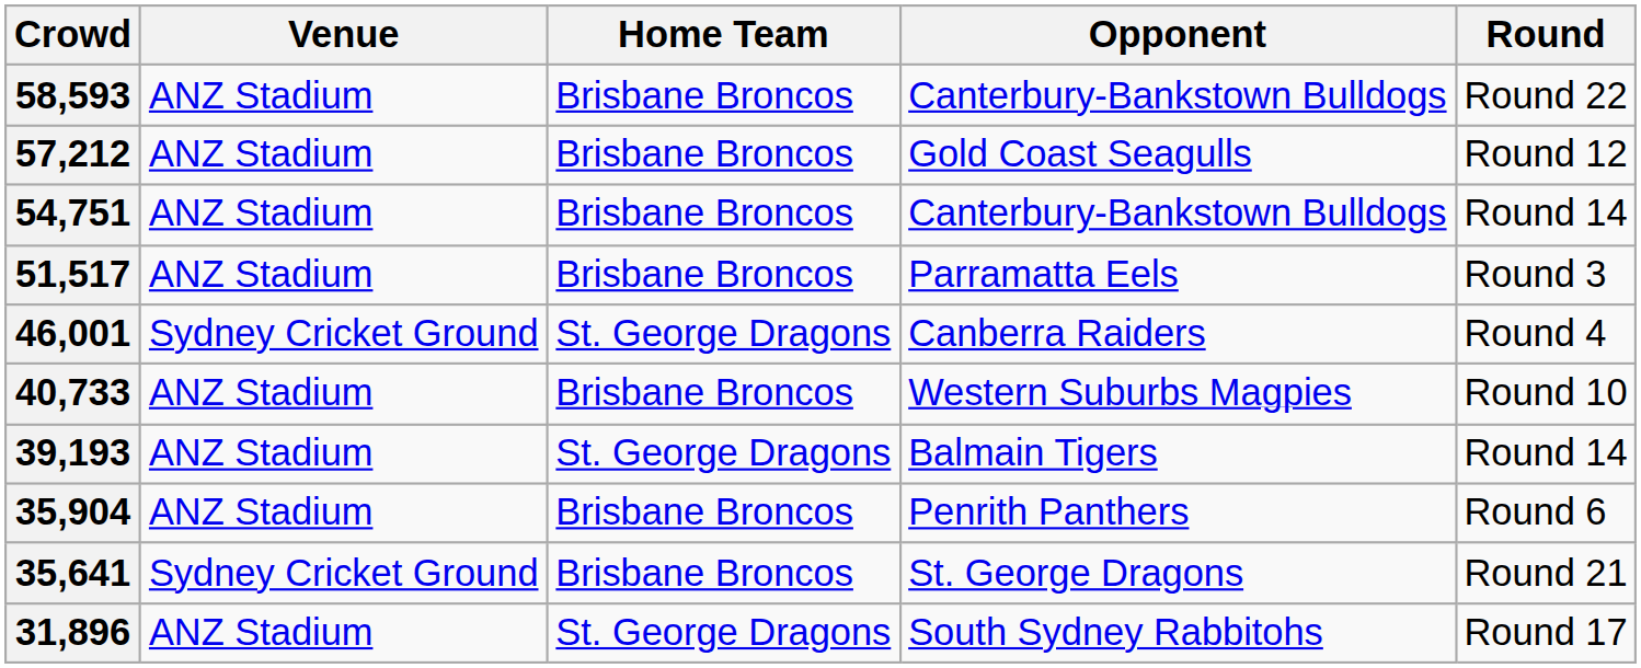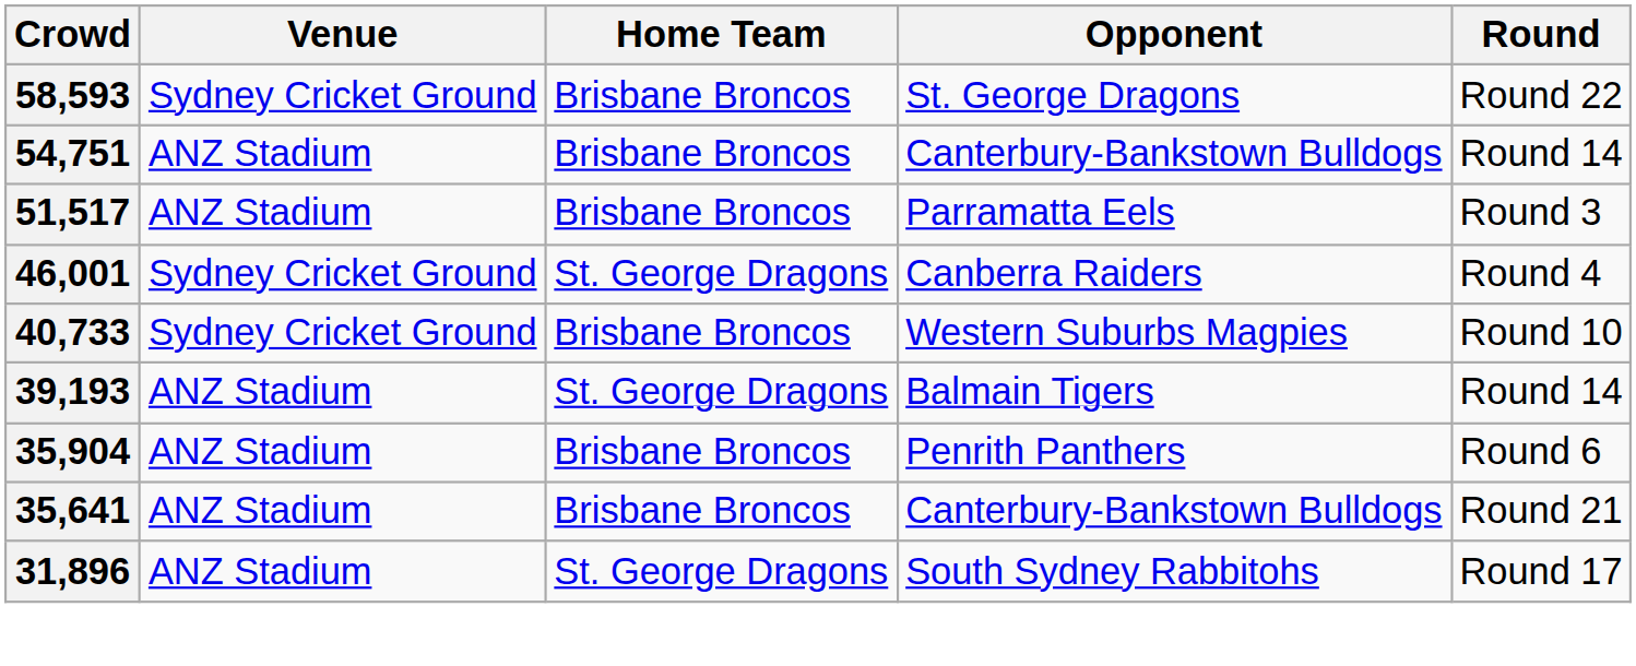58,593 | Venue: ANZ Stadium -> Sydney Cricket Ground
58,593 | Opponent: Canterbury-Bankstown Bulldogs -> St. George Dragons
- row: 57,212 | ANZ Stadium | Brisbane Broncos | Gold Coast Seagulls | Round 12
40,733 | Venue: ANZ Stadium -> Sydney Cricket Ground
35,641 | Venue: Sydney Cricket Ground -> ANZ Stadium
35,641 | Opponent: St. George Dragons -> Canterbury-Bankstown Bulldogs
